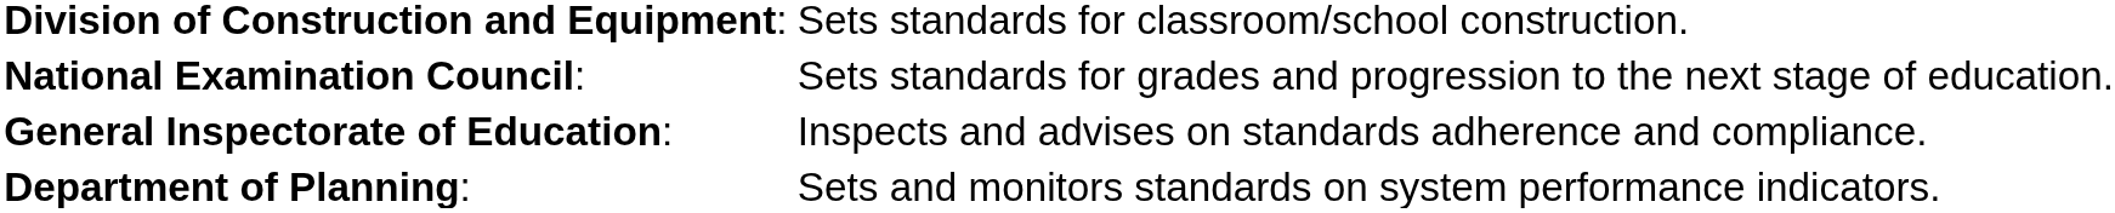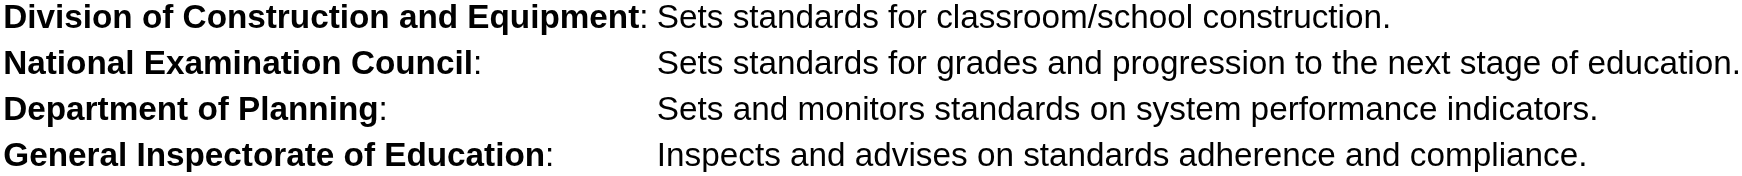rows swapped: Department of Planning: <-> General Inspectorate of Education:
